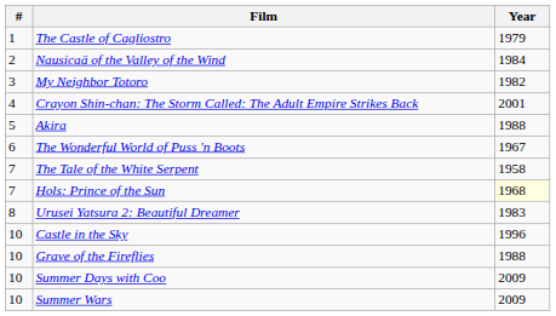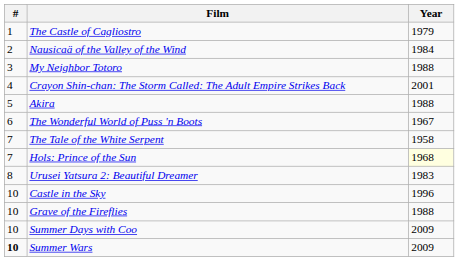My Neighbor Totoro | Year: 1982 -> 1988
Summer Wars | #: normal -> bold
